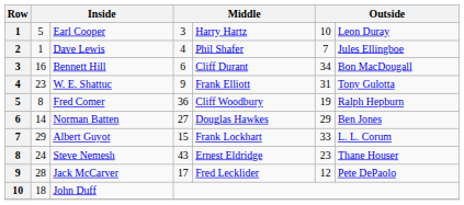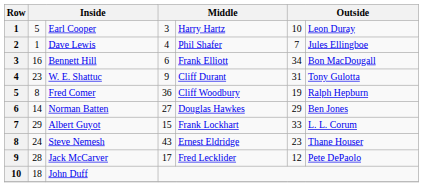Bennett Hill | column 5: Cliff Durant -> Frank Elliott
W. E. Shattuc | column 5: Frank Elliott -> Cliff Durant
